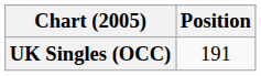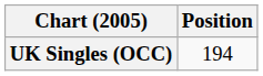UK Singles (OCC) | Position: 191 -> 194
